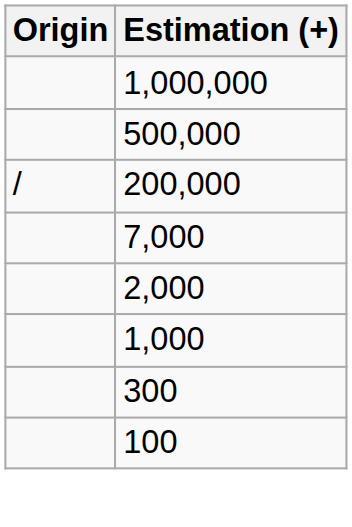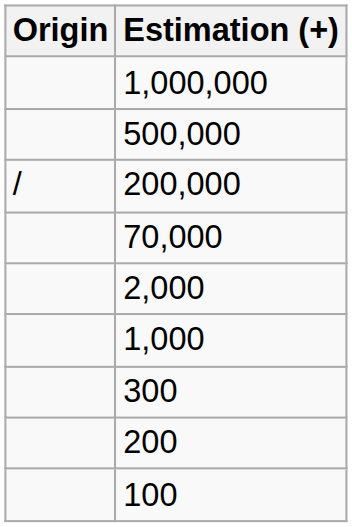+ row: 70,000
- row: 7,000
+ row: 200
